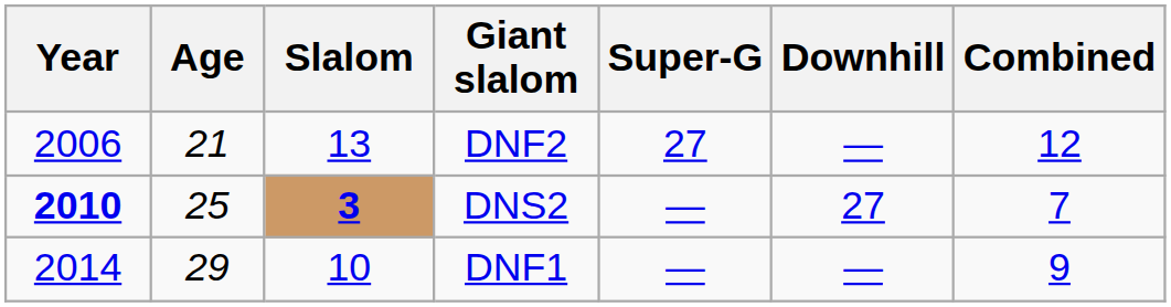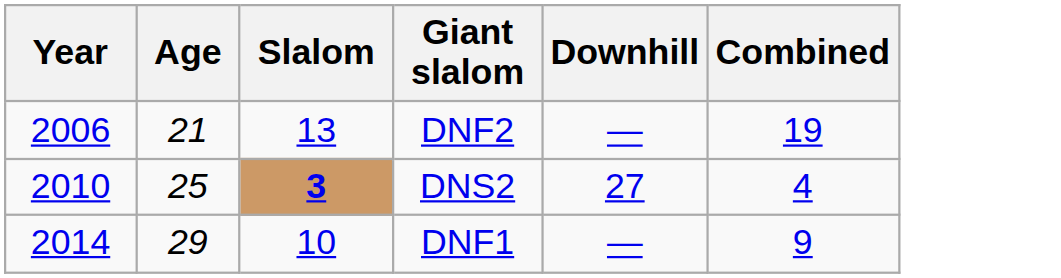- column: Super-G | 27 | — | —
DNF2 | Combined: 12 -> 19
DNS2 | Year: bold -> normal
DNS2 | Combined: 7 -> 4
